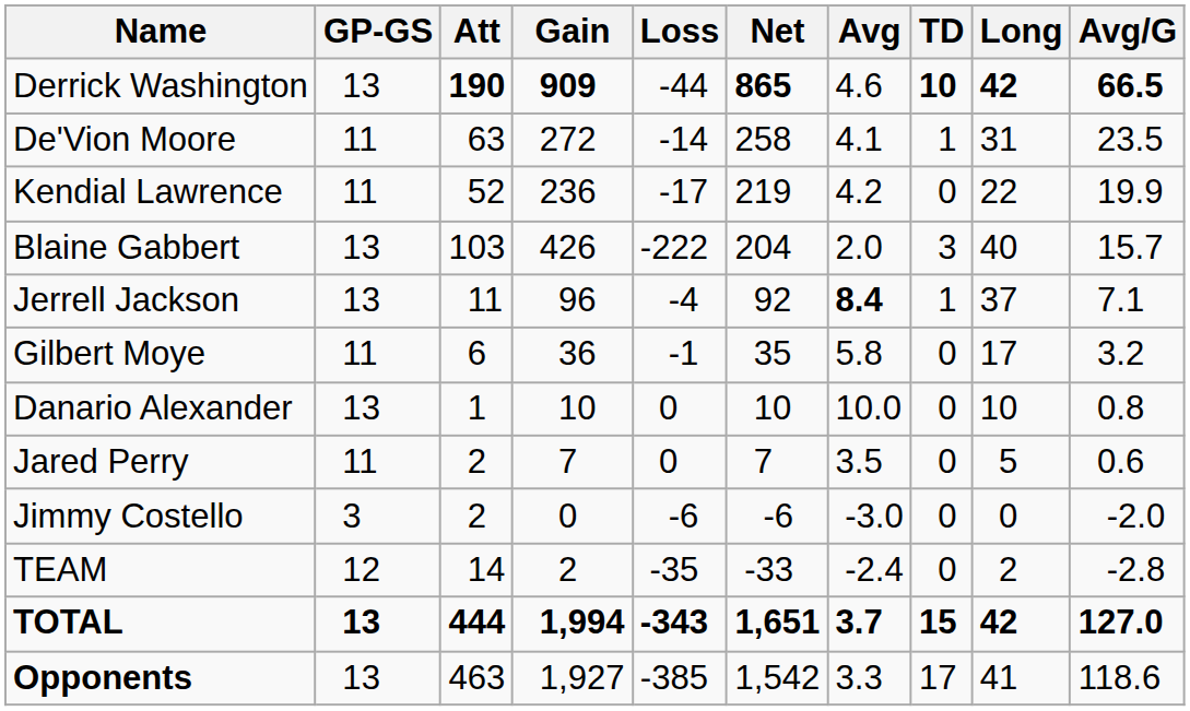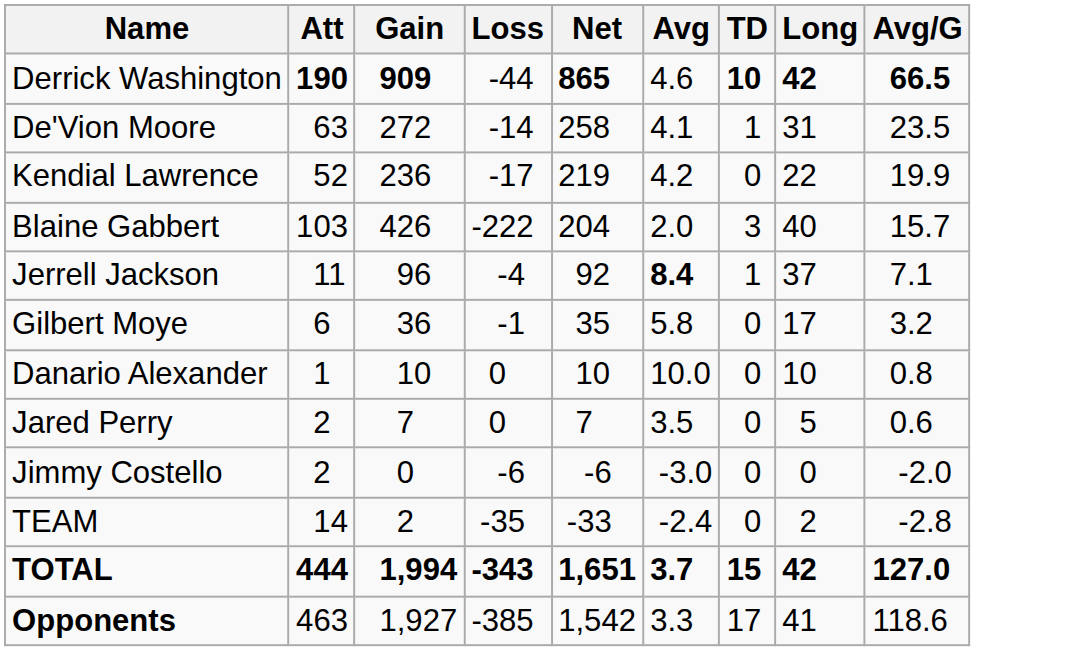- column: GP-GS | 13 | 11 | 11 | 13 | 13 | 11 | 13 | 11 | 3 | 12 | 13 | 13
